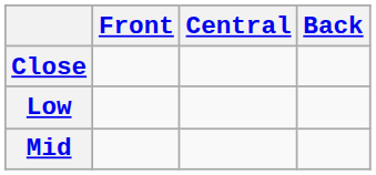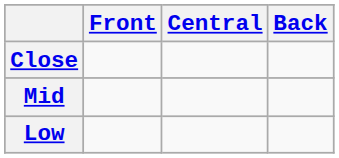rows swapped: Mid <-> Low
